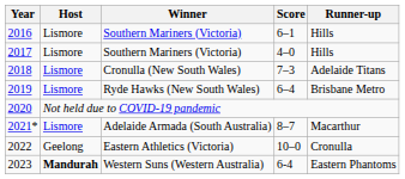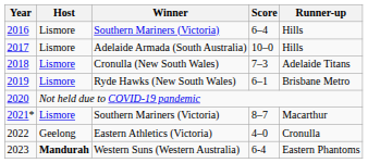2016 | Score: 6–1 -> 6–4
2017 | Winner: Southern Mariners (Victoria) -> Adelaide Armada (South Australia)
2017 | Score: 4–0 -> 10–0
2019 | Score: 6–4 -> 6–1
2021* | Winner: Adelaide Armada (South Australia) -> Southern Mariners (Victoria)
2022 | Score: 10–0 -> 4–0
